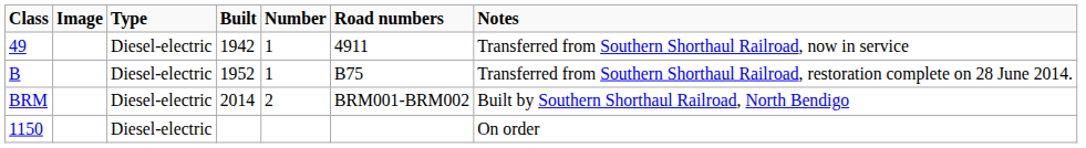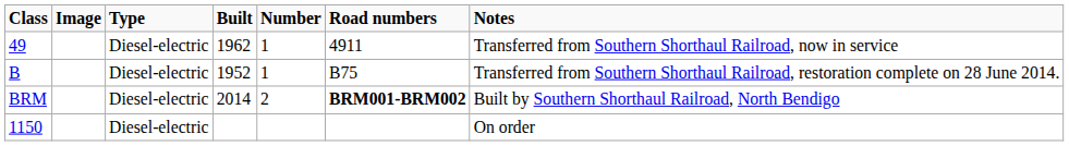49 | Built: 1942 -> 1962
BRM | Road numbers: normal -> bold
